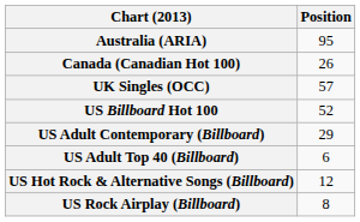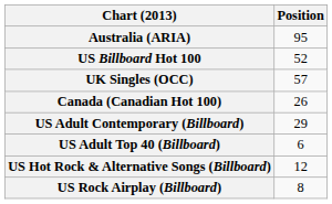rows swapped: Canada (Canadian Hot 100) <-> US Billboard Hot 100
